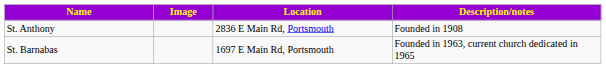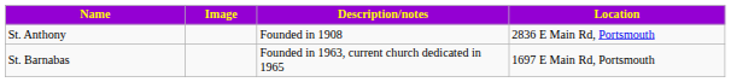columns swapped: Location <-> Description/notes
